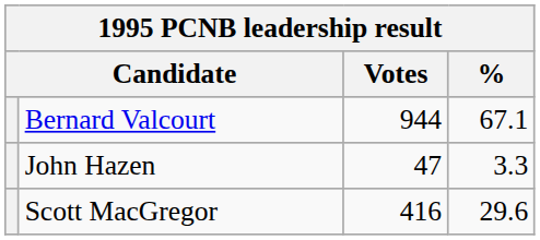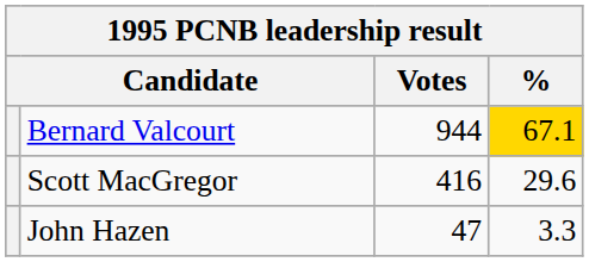Bernard Valcourt | %: no background -> gold background
rows swapped: Scott MacGregor <-> John Hazen
